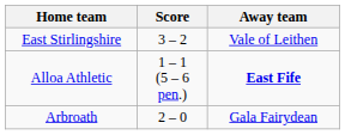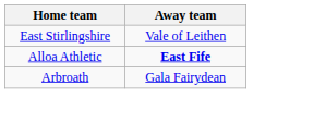- column: Score | 3 – 2 | 1 – 1 (5 – 6 pen.) | 2 – 0
